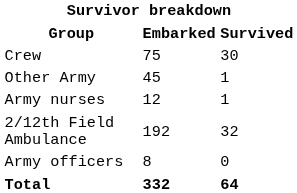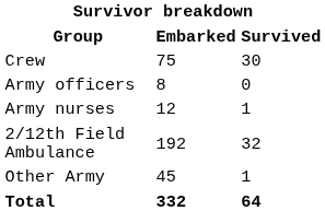rows swapped: Army officers <-> Other Army
